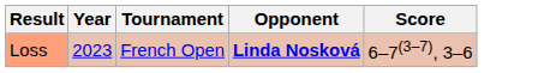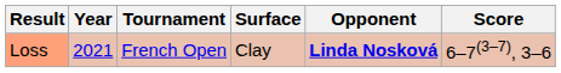+ column: Surface | Clay
Loss | Year: 2023 -> 2021
